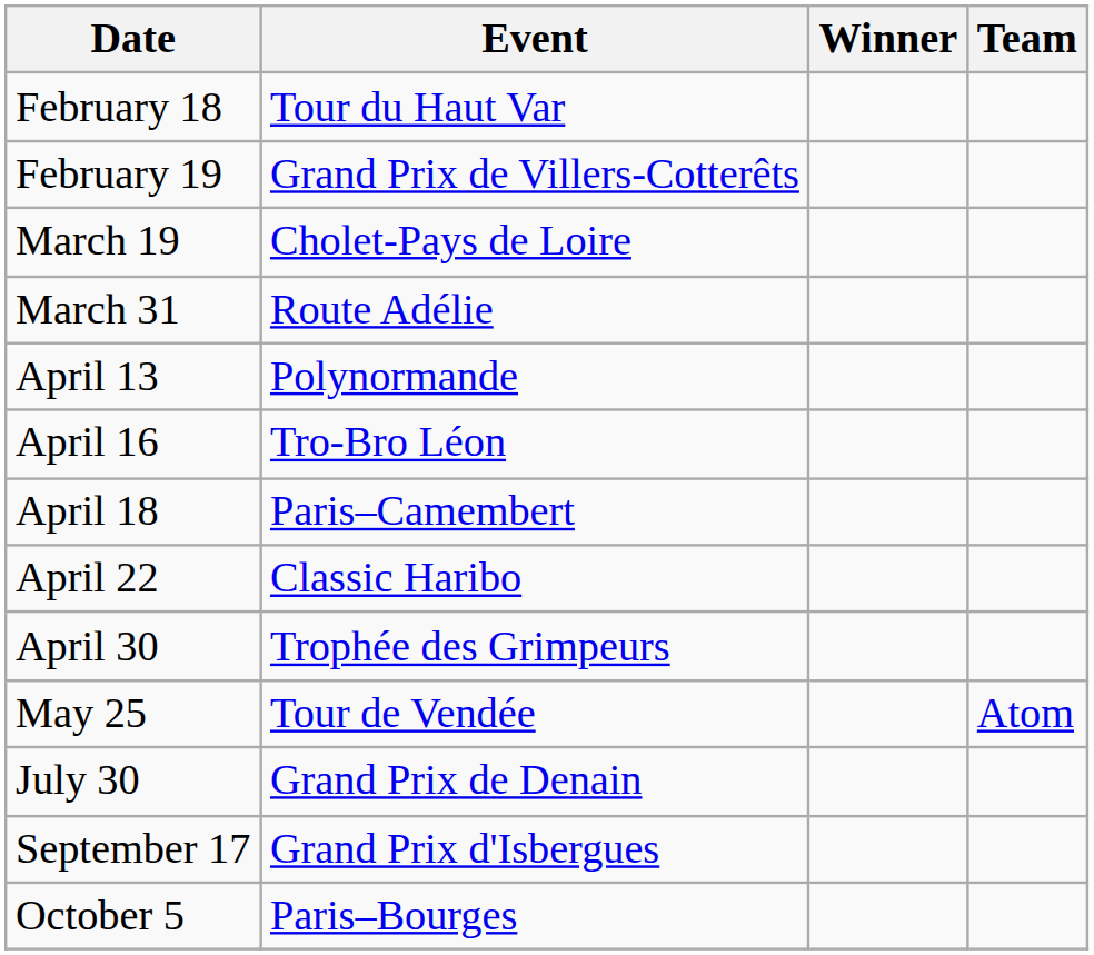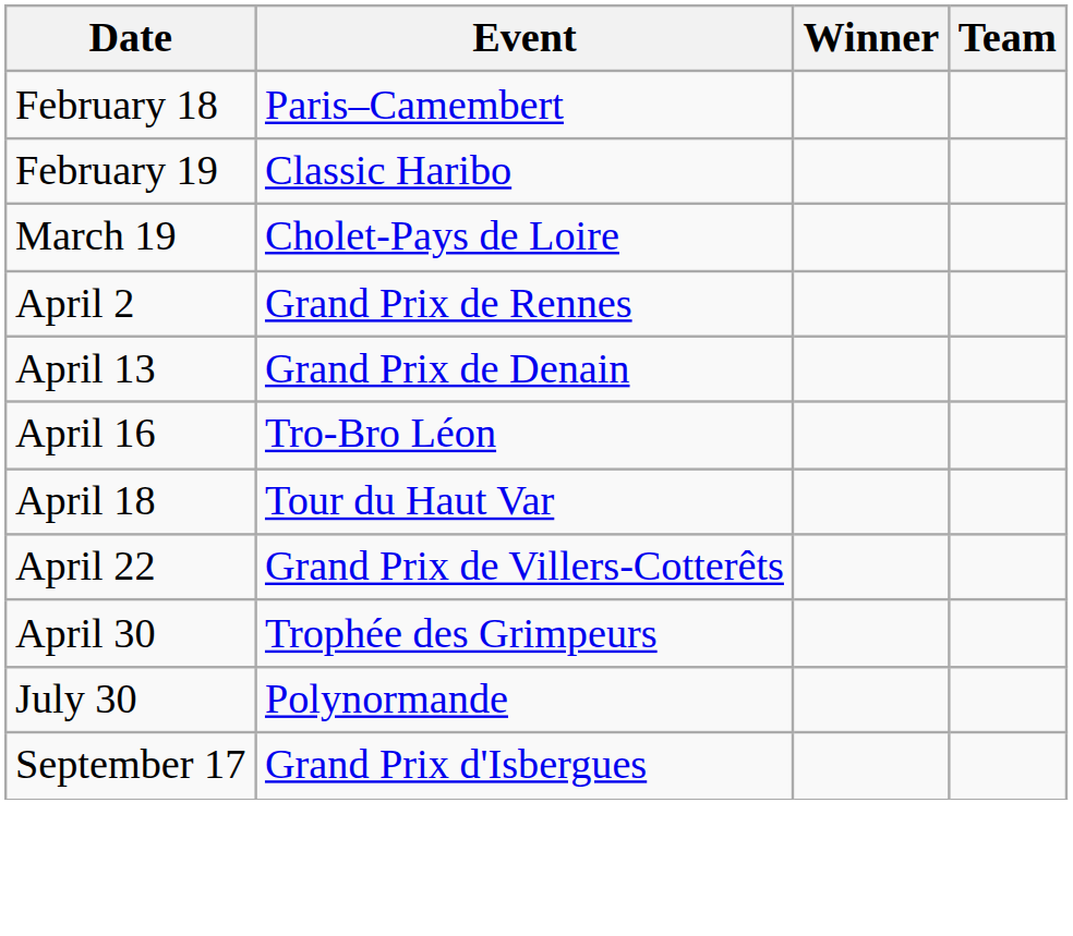February 18 | Event: Tour du Haut Var -> Paris–Camembert
February 19 | Event: Grand Prix de Villers-Cotterêts -> Classic Haribo
- row: March 31 | Route Adélie
+ row: April 2 | Grand Prix de Rennes
April 13 | Event: Polynormande -> Grand Prix de Denain
April 18 | Event: Paris–Camembert -> Tour du Haut Var
April 22 | Event: Classic Haribo -> Grand Prix de Villers-Cotterêts
- row: May 25 | Tour de Vendée | Atom
July 30 | Event: Grand Prix de Denain -> Polynormande
- row: October 5 | Paris–Bourges
